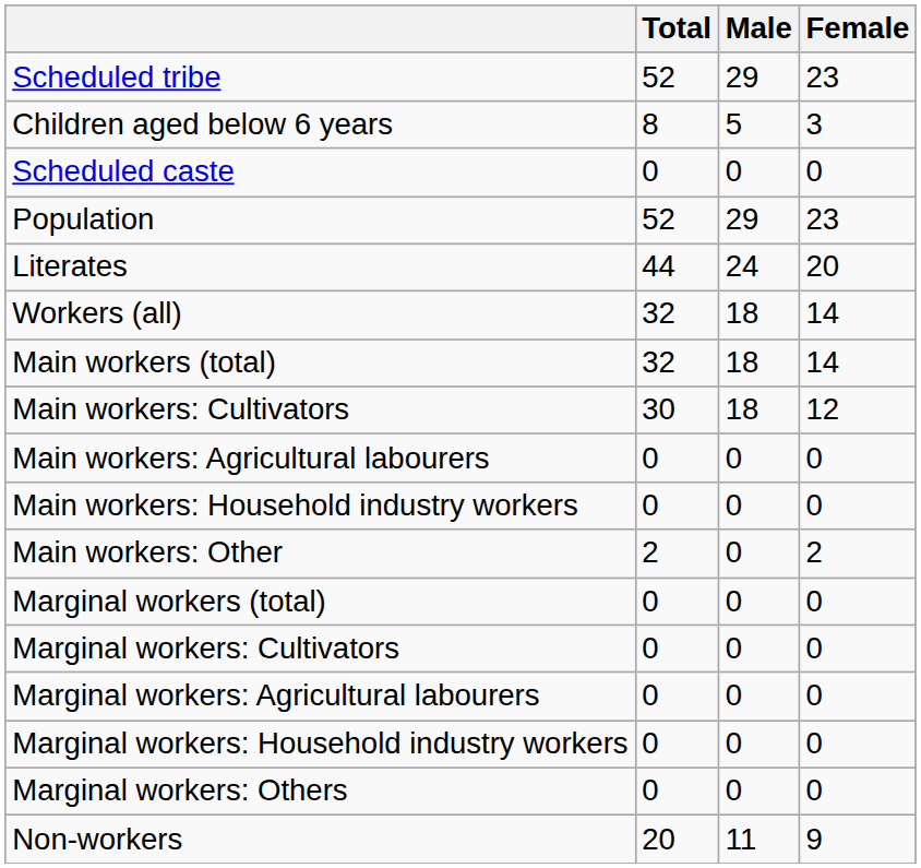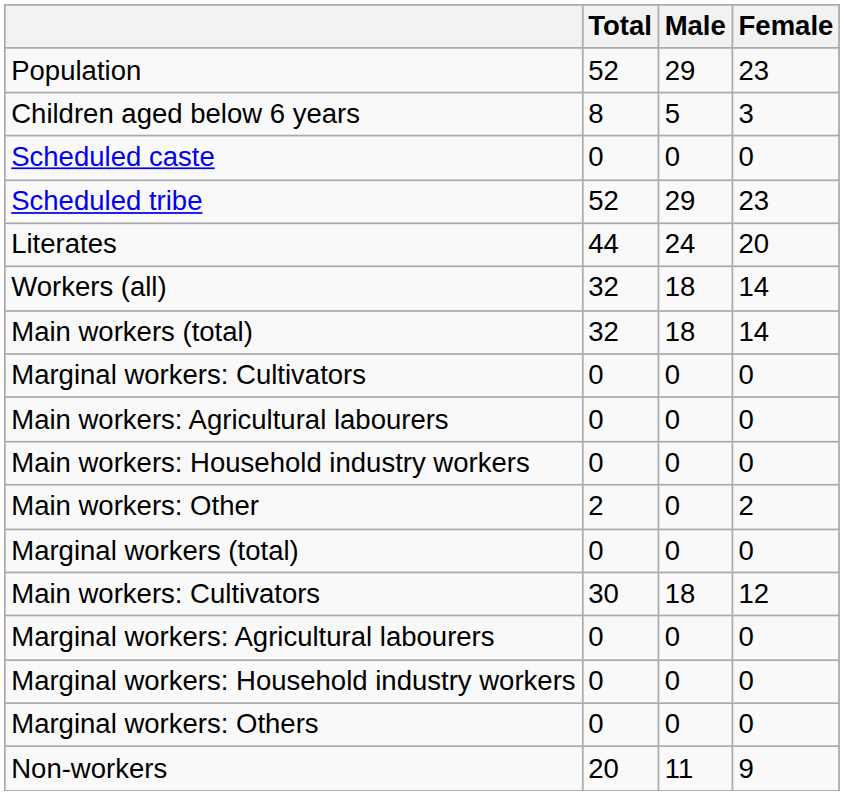rows swapped: Population <-> Scheduled tribe
rows swapped: Main workers: Cultivators <-> Marginal workers: Cultivators
